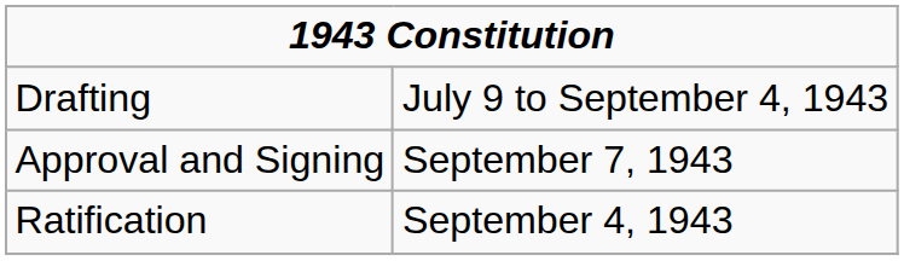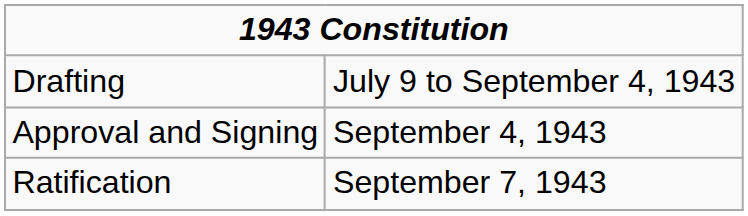Approval and Signing | column 2: September 7, 1943 -> September 4, 1943
Ratification | column 2: September 4, 1943 -> September 7, 1943
